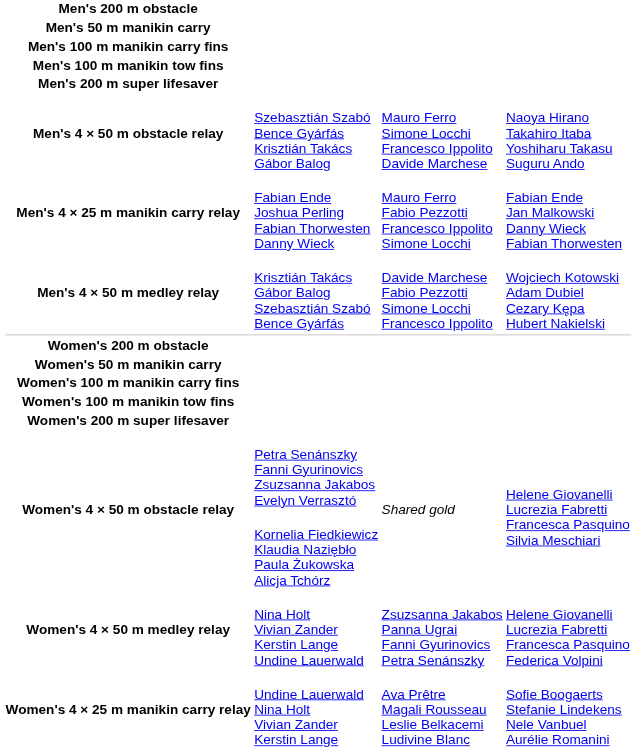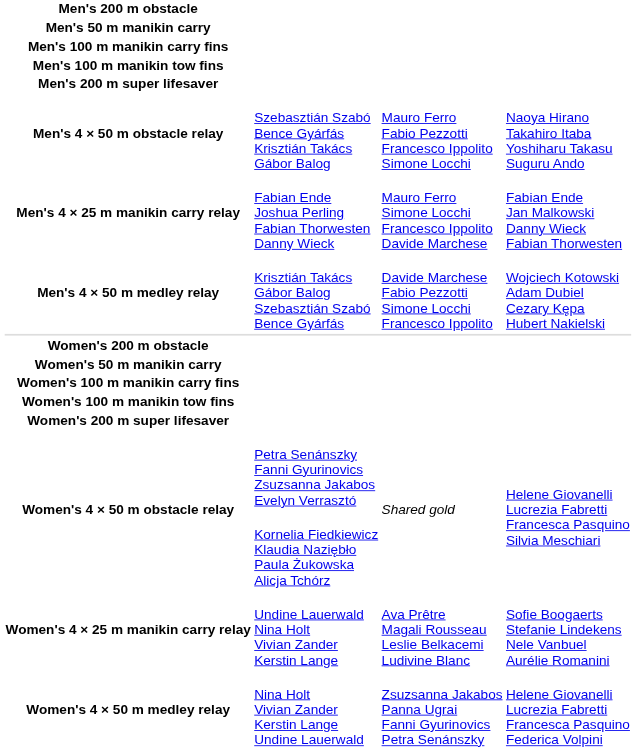Men's 4 × 50 m obstacle relay | column 3: Mauro Ferro Simone Locchi Francesco Ippolito Davide Marchese -> Mauro Ferro Fabio Pezzotti Francesco Ippolito Simone Locchi
Men's 4 × 25 m manikin carry relay | column 3: Mauro Ferro Fabio Pezzotti Francesco Ippolito Simone Locchi -> Mauro Ferro Simone Locchi Francesco Ippolito Davide Marchese
rows swapped: Women's 4 × 25 m manikin carry relay <-> Women's 4 × 50 m medley relay
